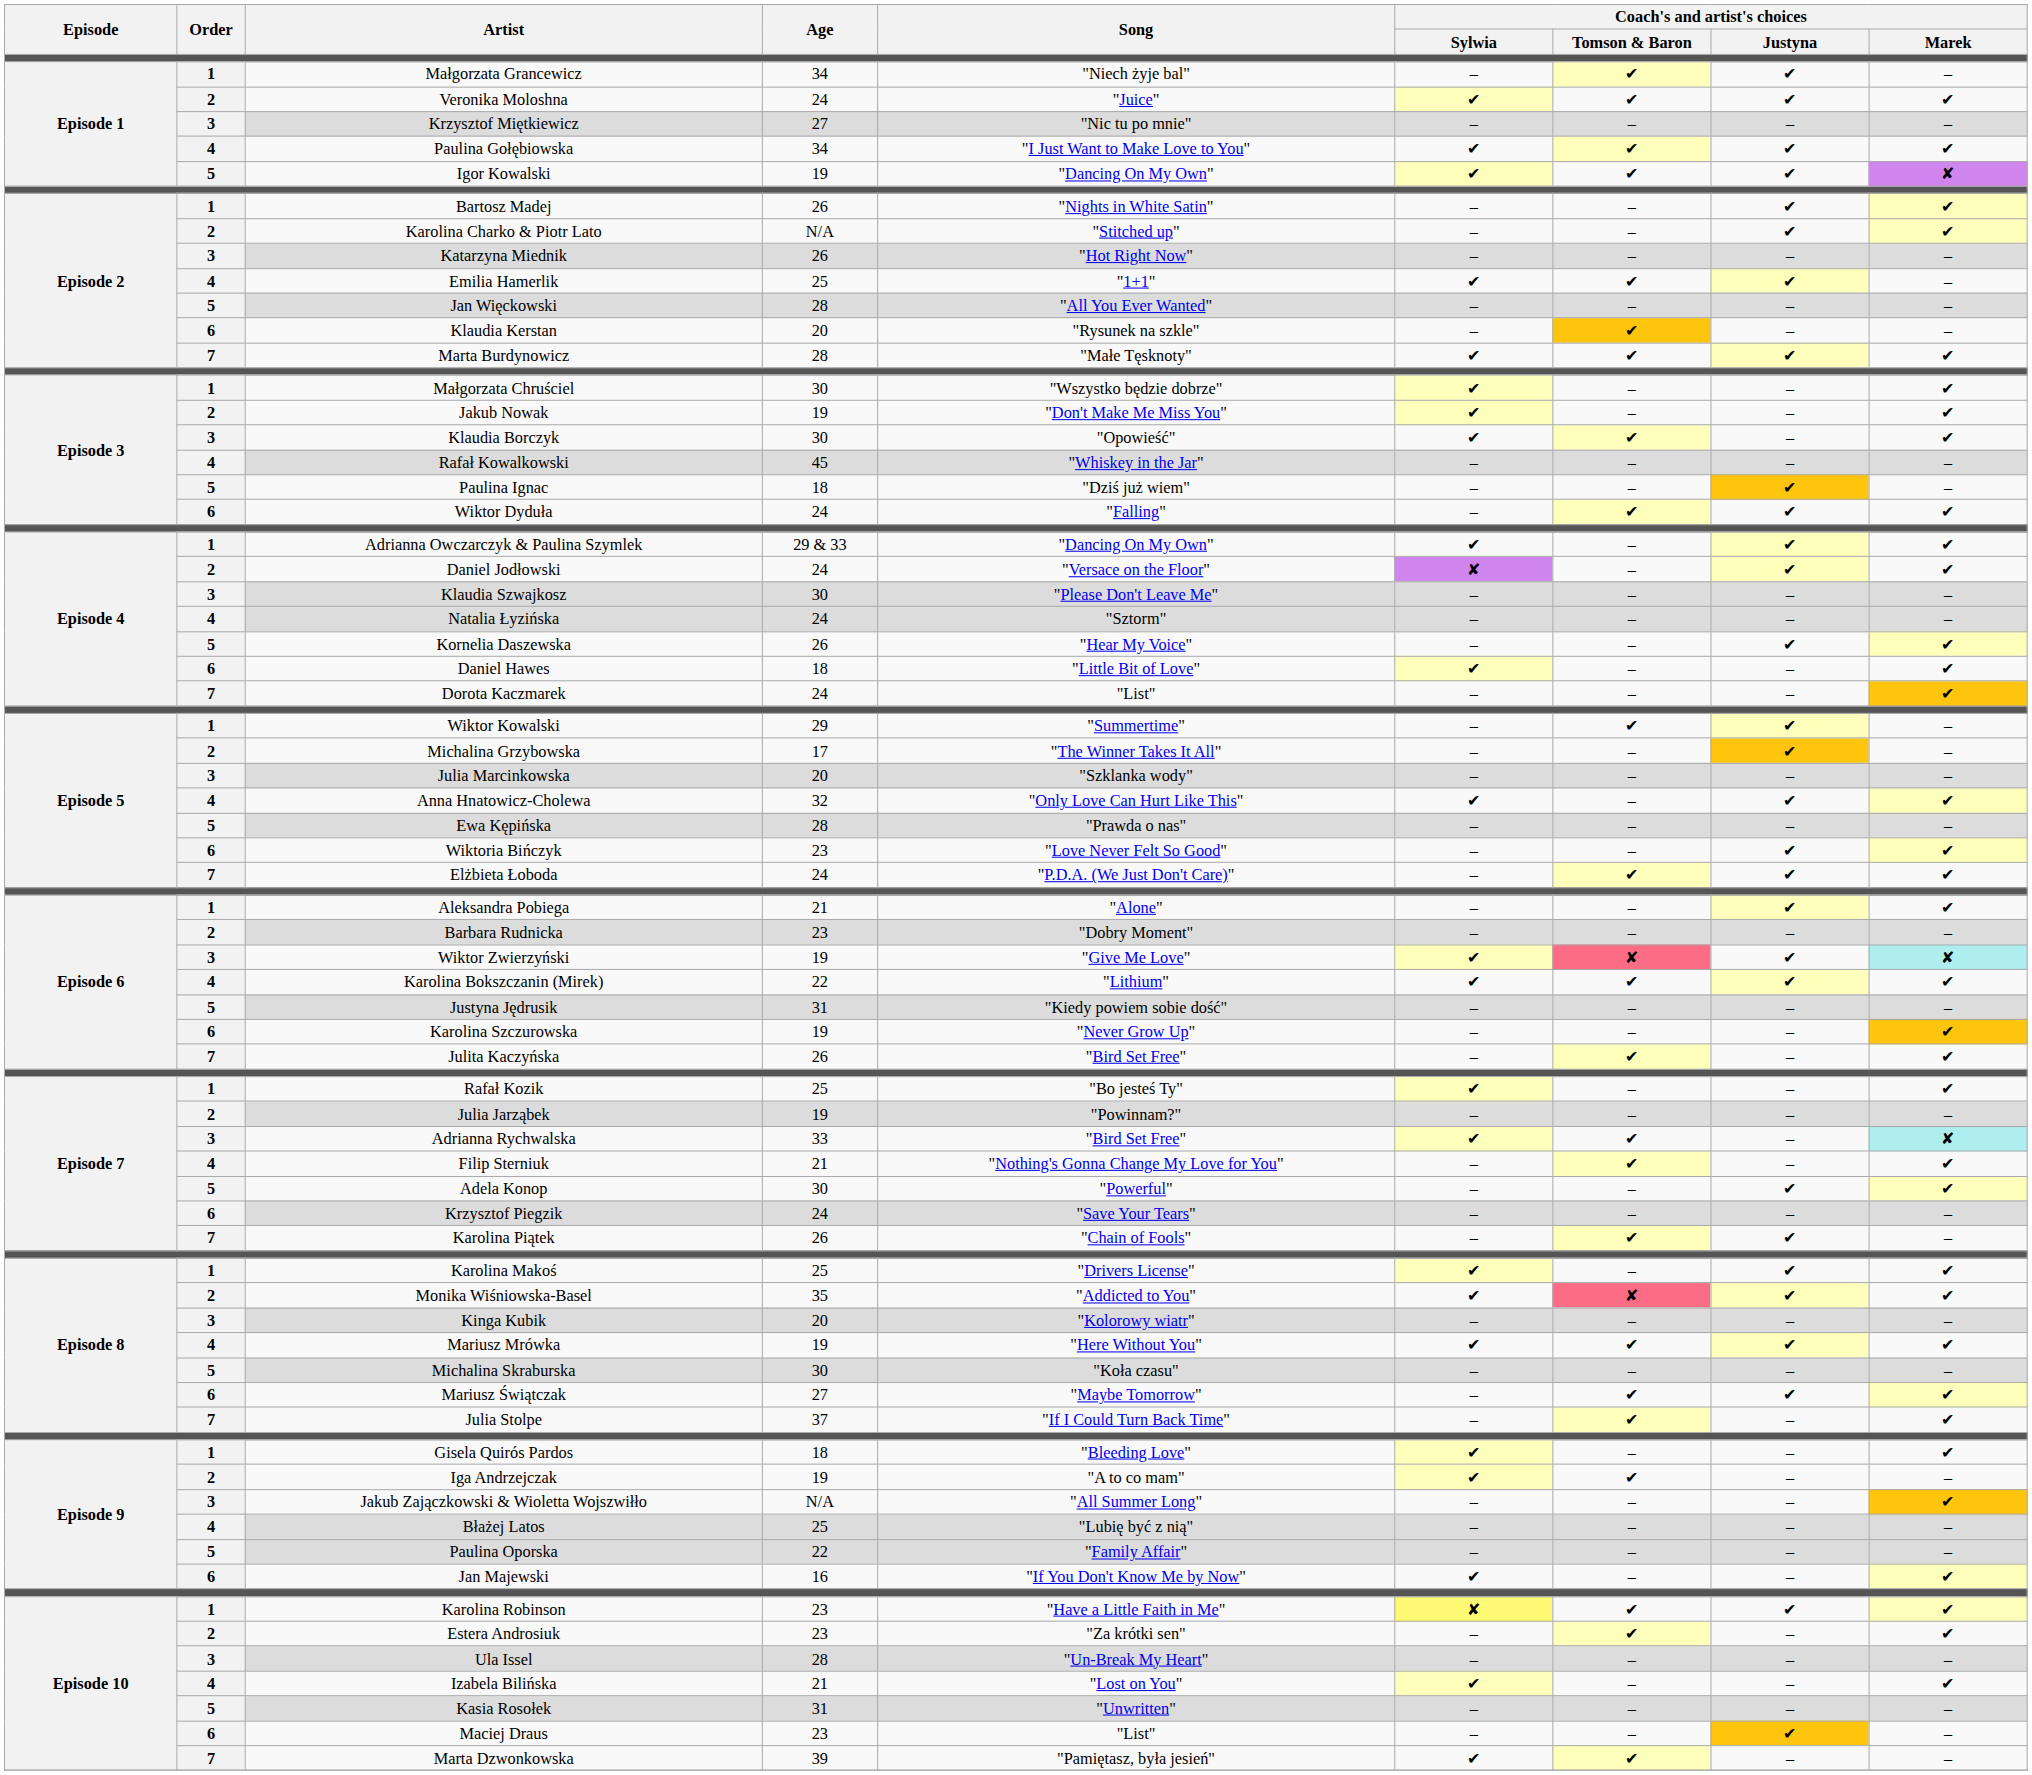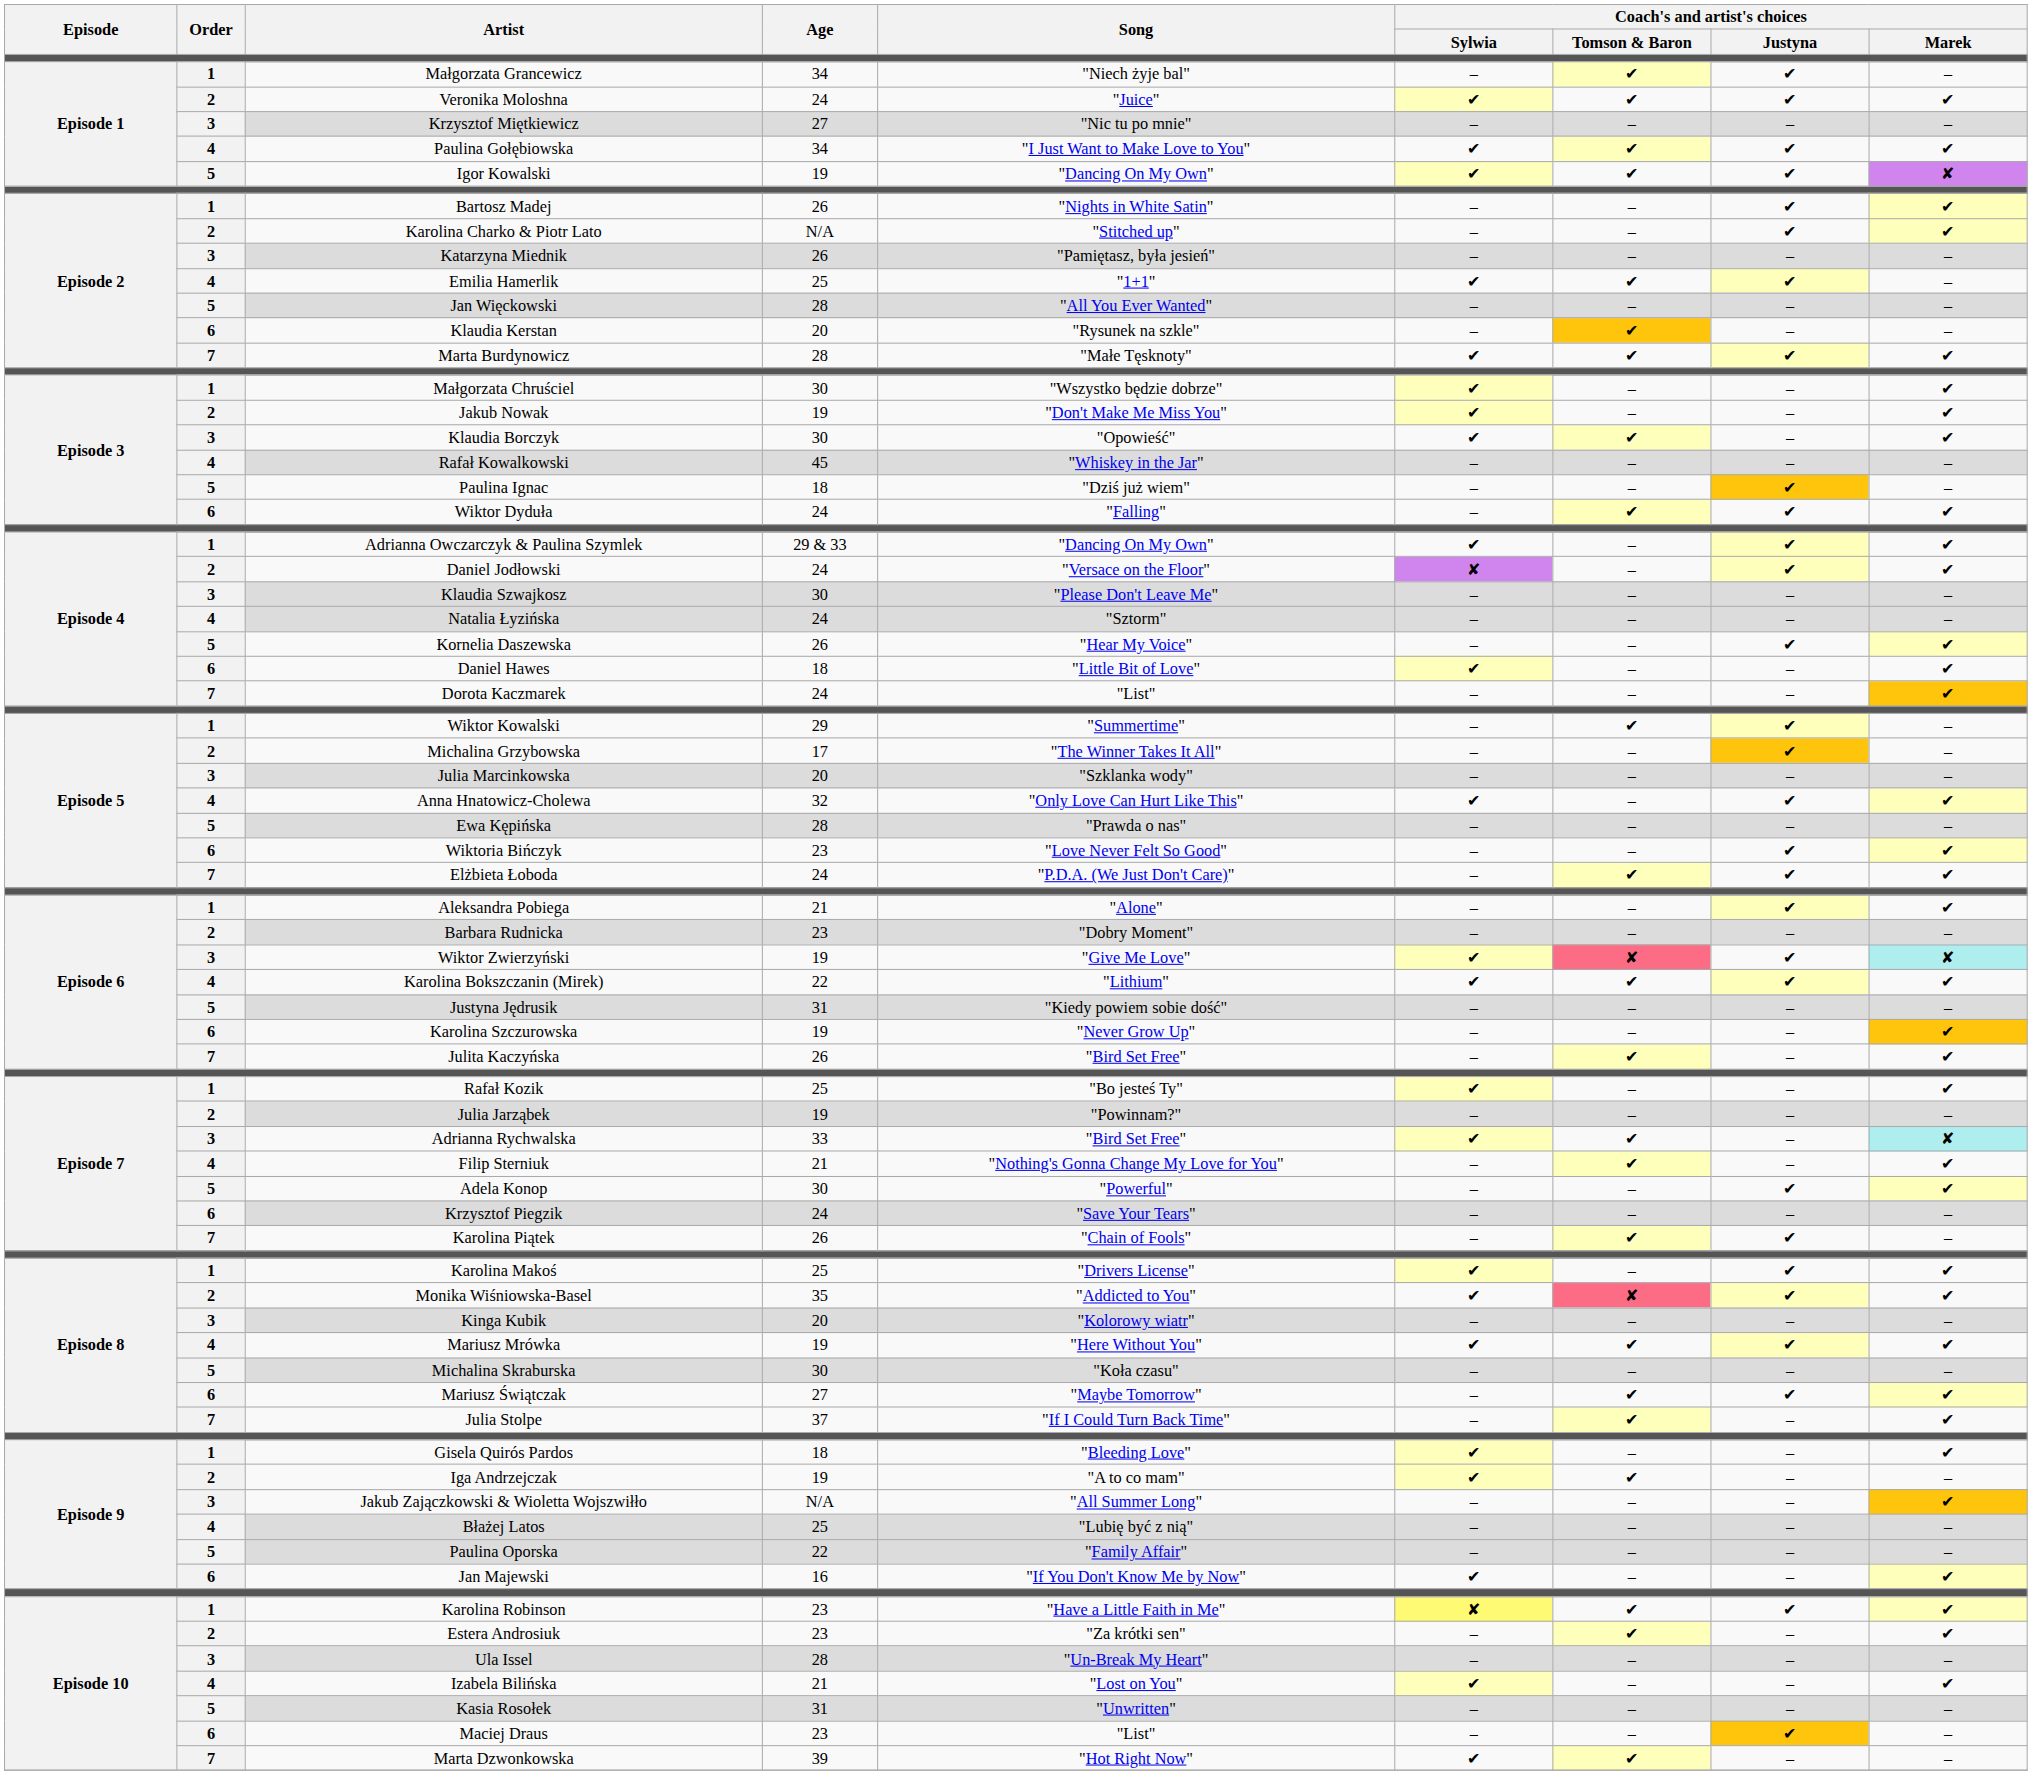Katarzyna Miednik | Song: "Hot Right Now" -> "Pamiętasz, była jesień"
Marta Dzwonkowska | Song: "Pamiętasz, była jesień" -> "Hot Right Now"
